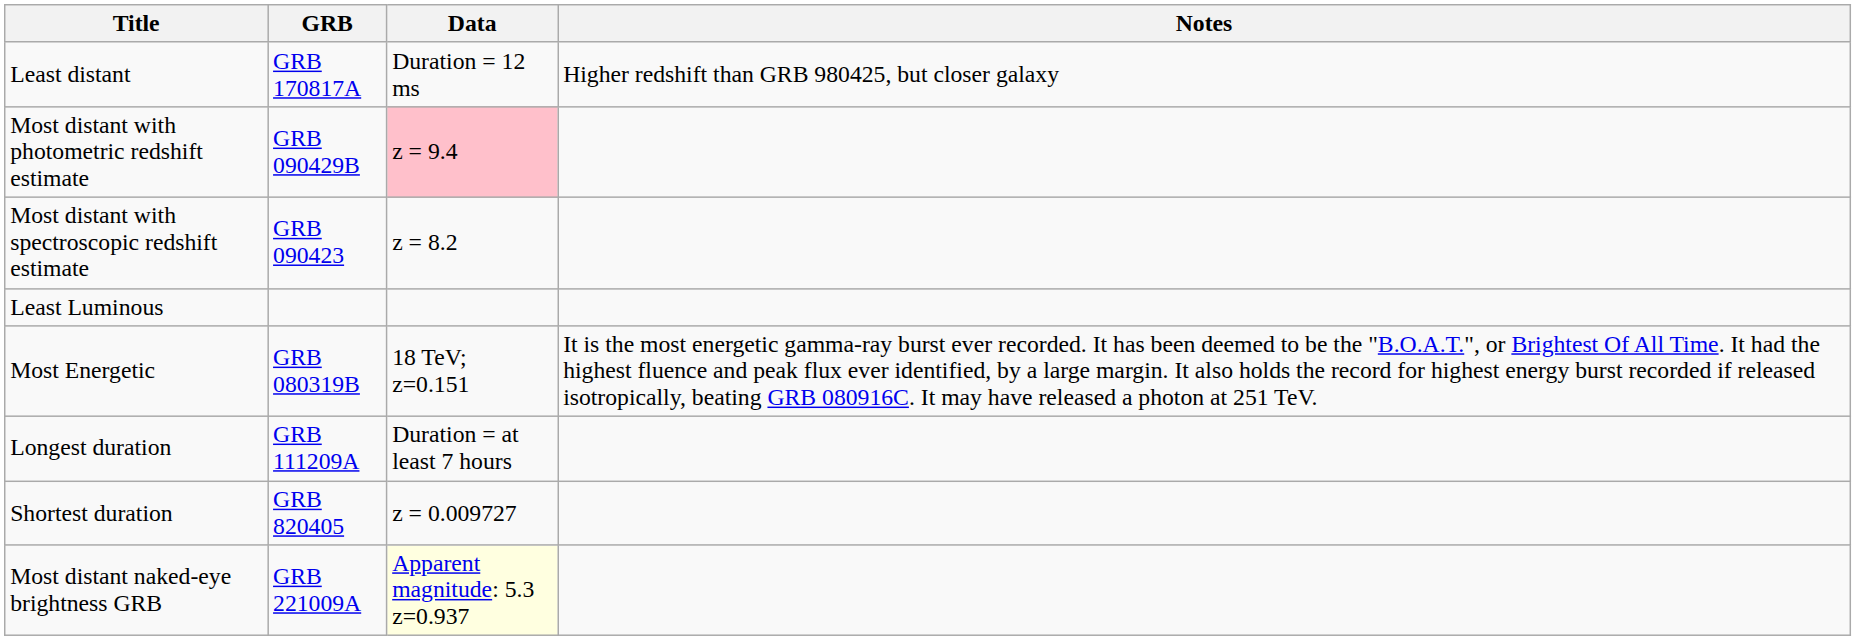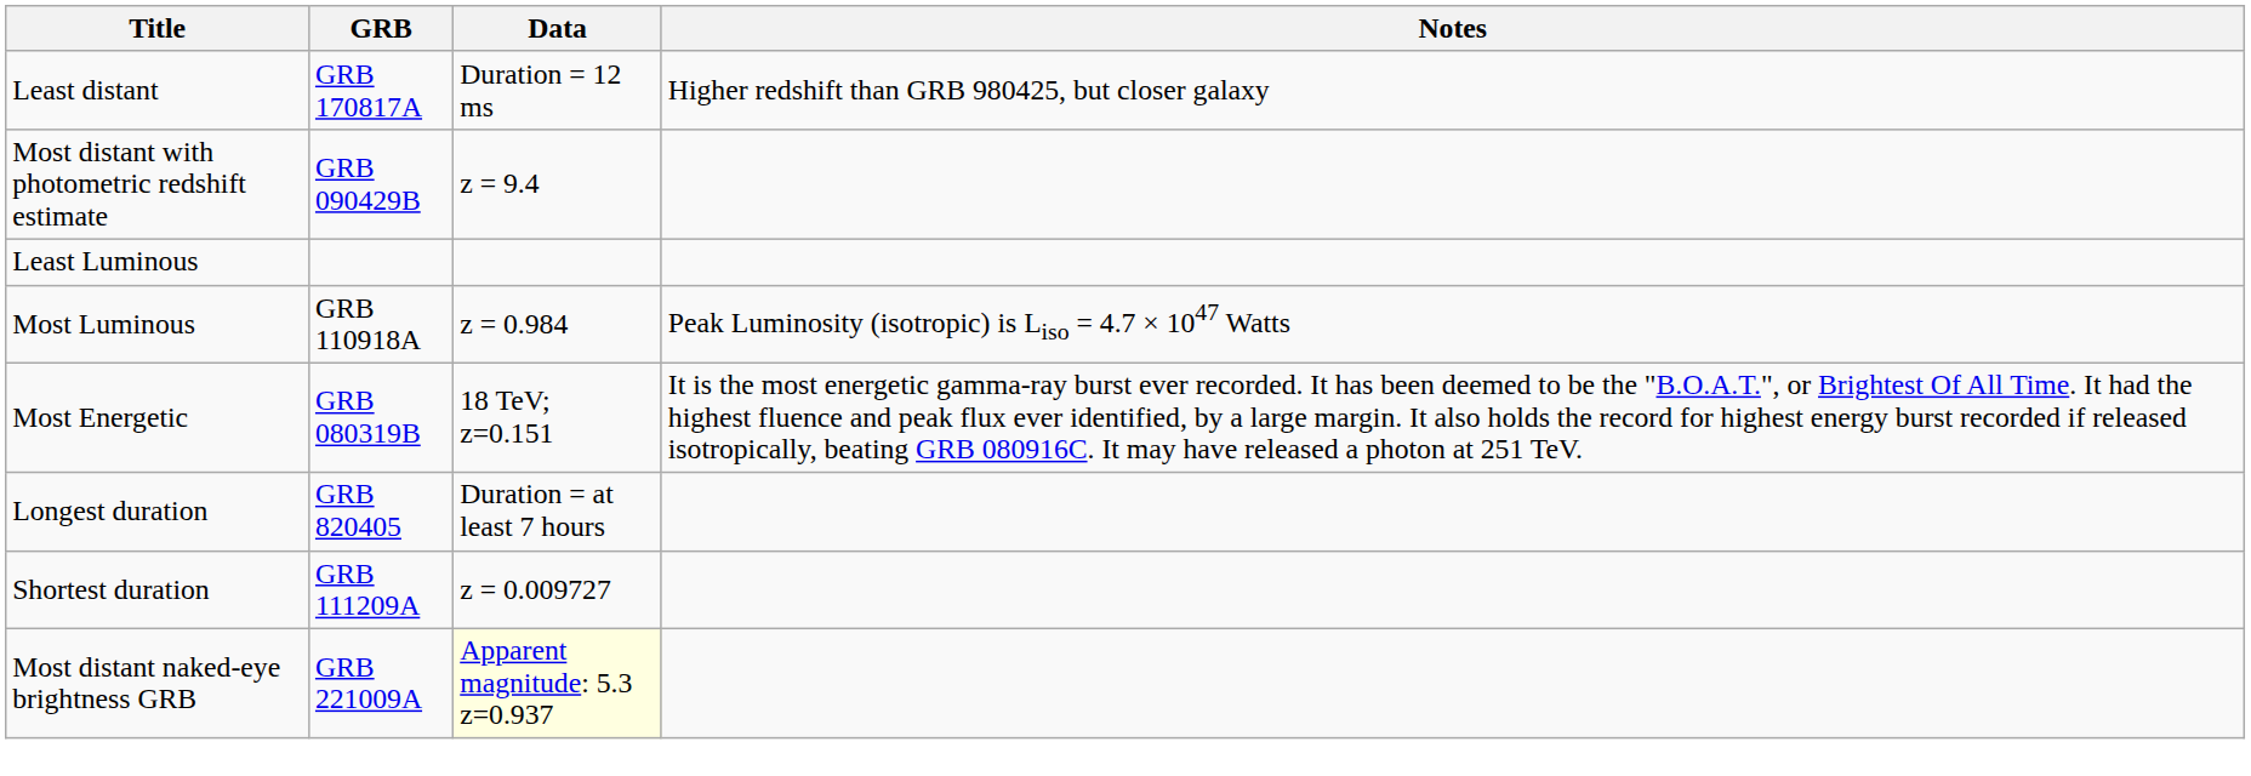Most distant with photometric redshift estimate | Data: pink background -> no background
- row: Most distant with spectroscopic redshift estimate | GRB 090423 | z = 8.2
+ row: Most Luminous | GRB 110918A | z = 0.984 | Peak Luminosity (isotropic) is Liso = 4.7 × 1047 Watts
Longest duration | GRB: GRB 111209A -> GRB 820405
Shortest duration | GRB: GRB 820405 -> GRB 111209A
